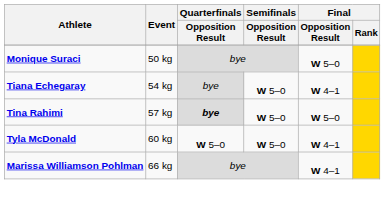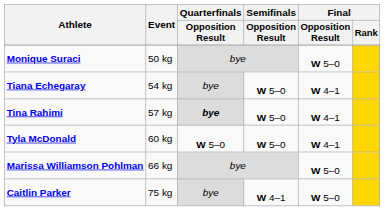Tina Rahimi | Final / Opposition Result: W 5–0 -> W 4–1
Marissa Williamson Pohlman | Final / Opposition Result: W 4–1 -> W 5–0
+ row: Caitlin Parker | 75 kg | bye | W 4–1 | W 5–0
